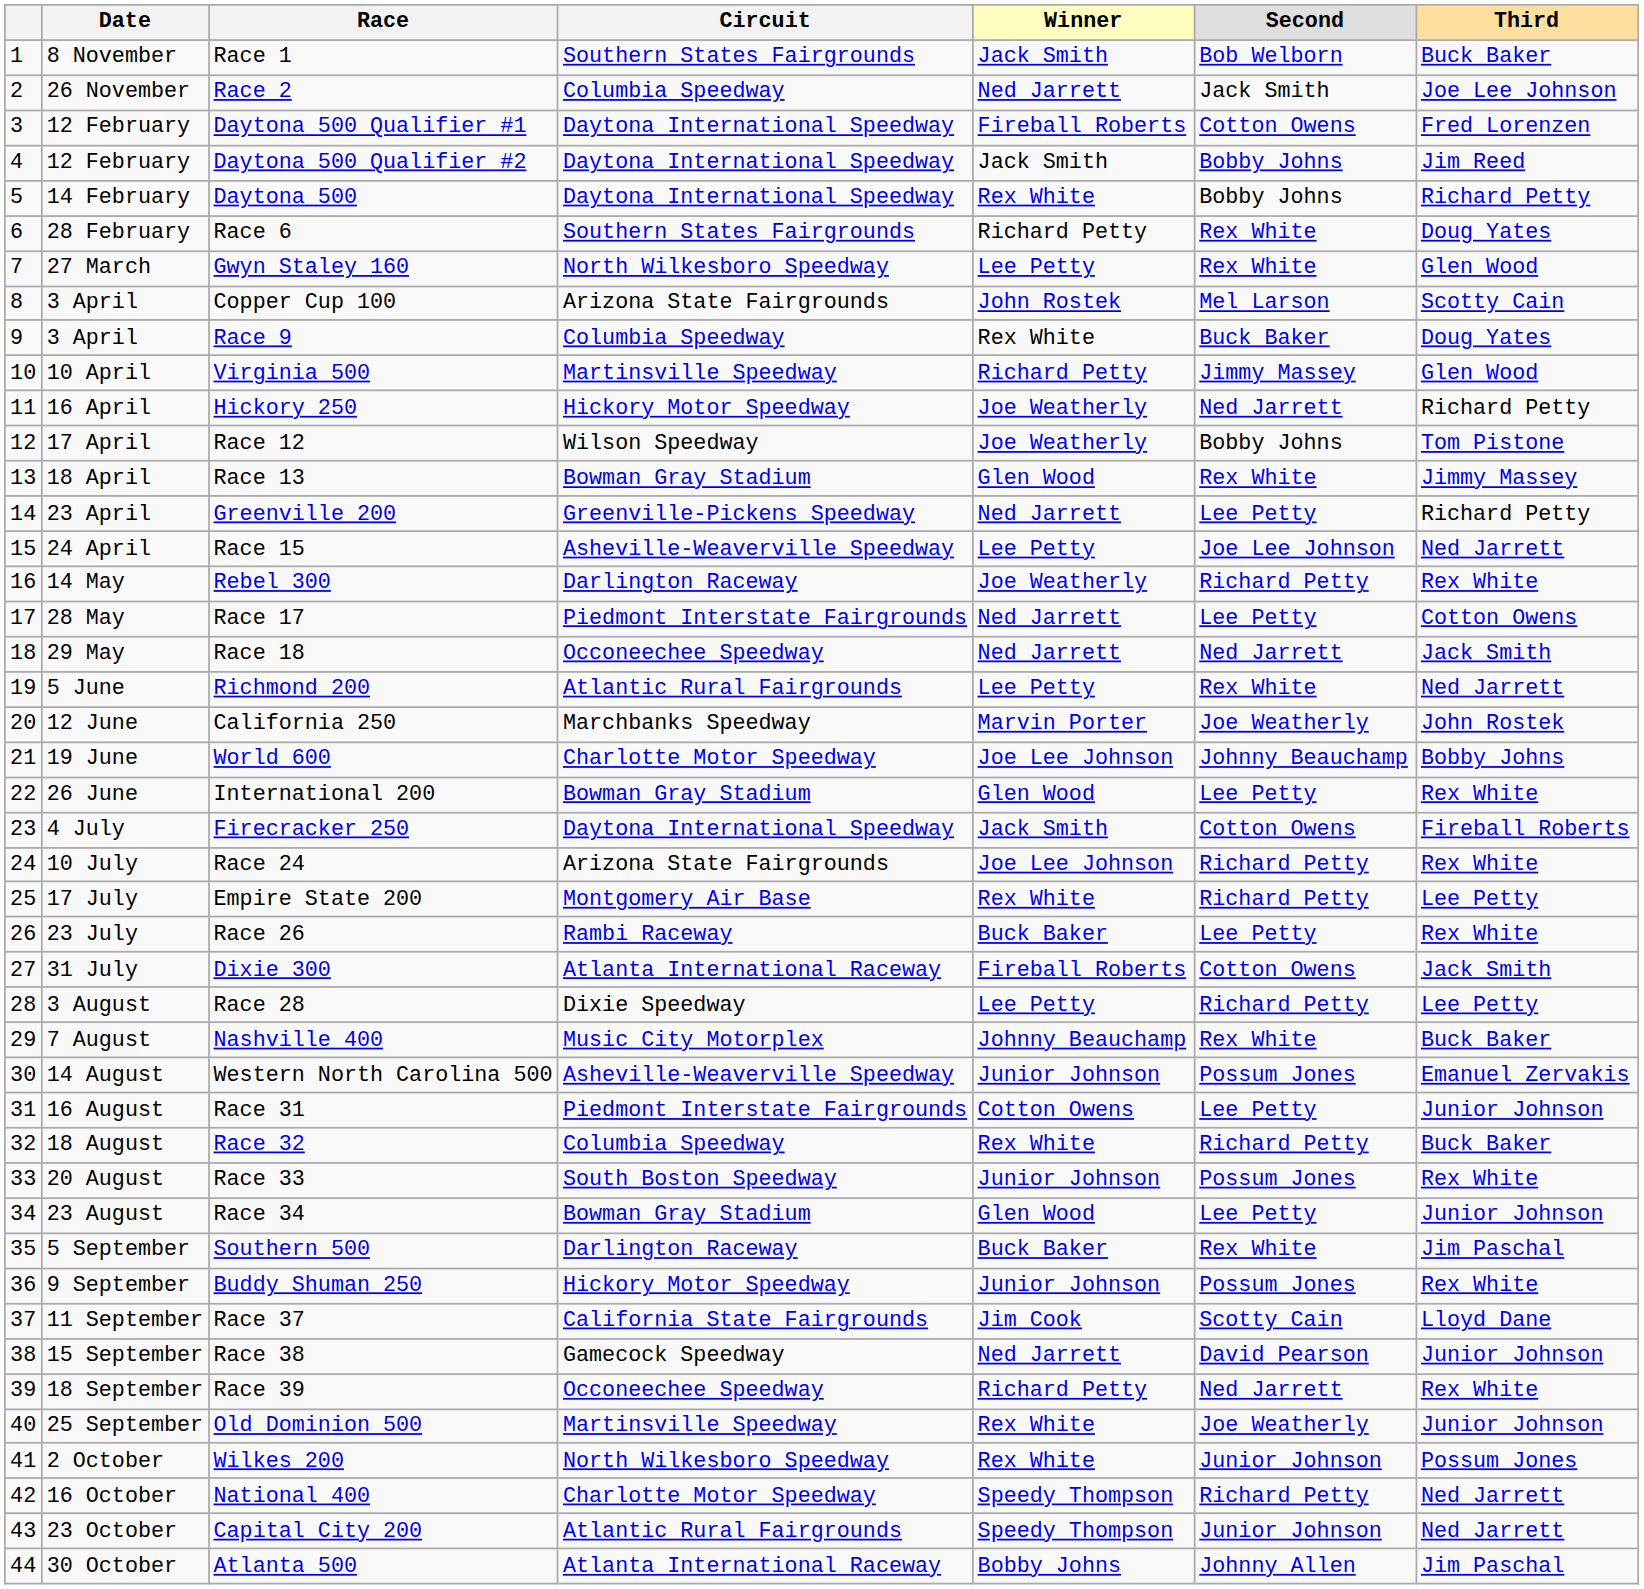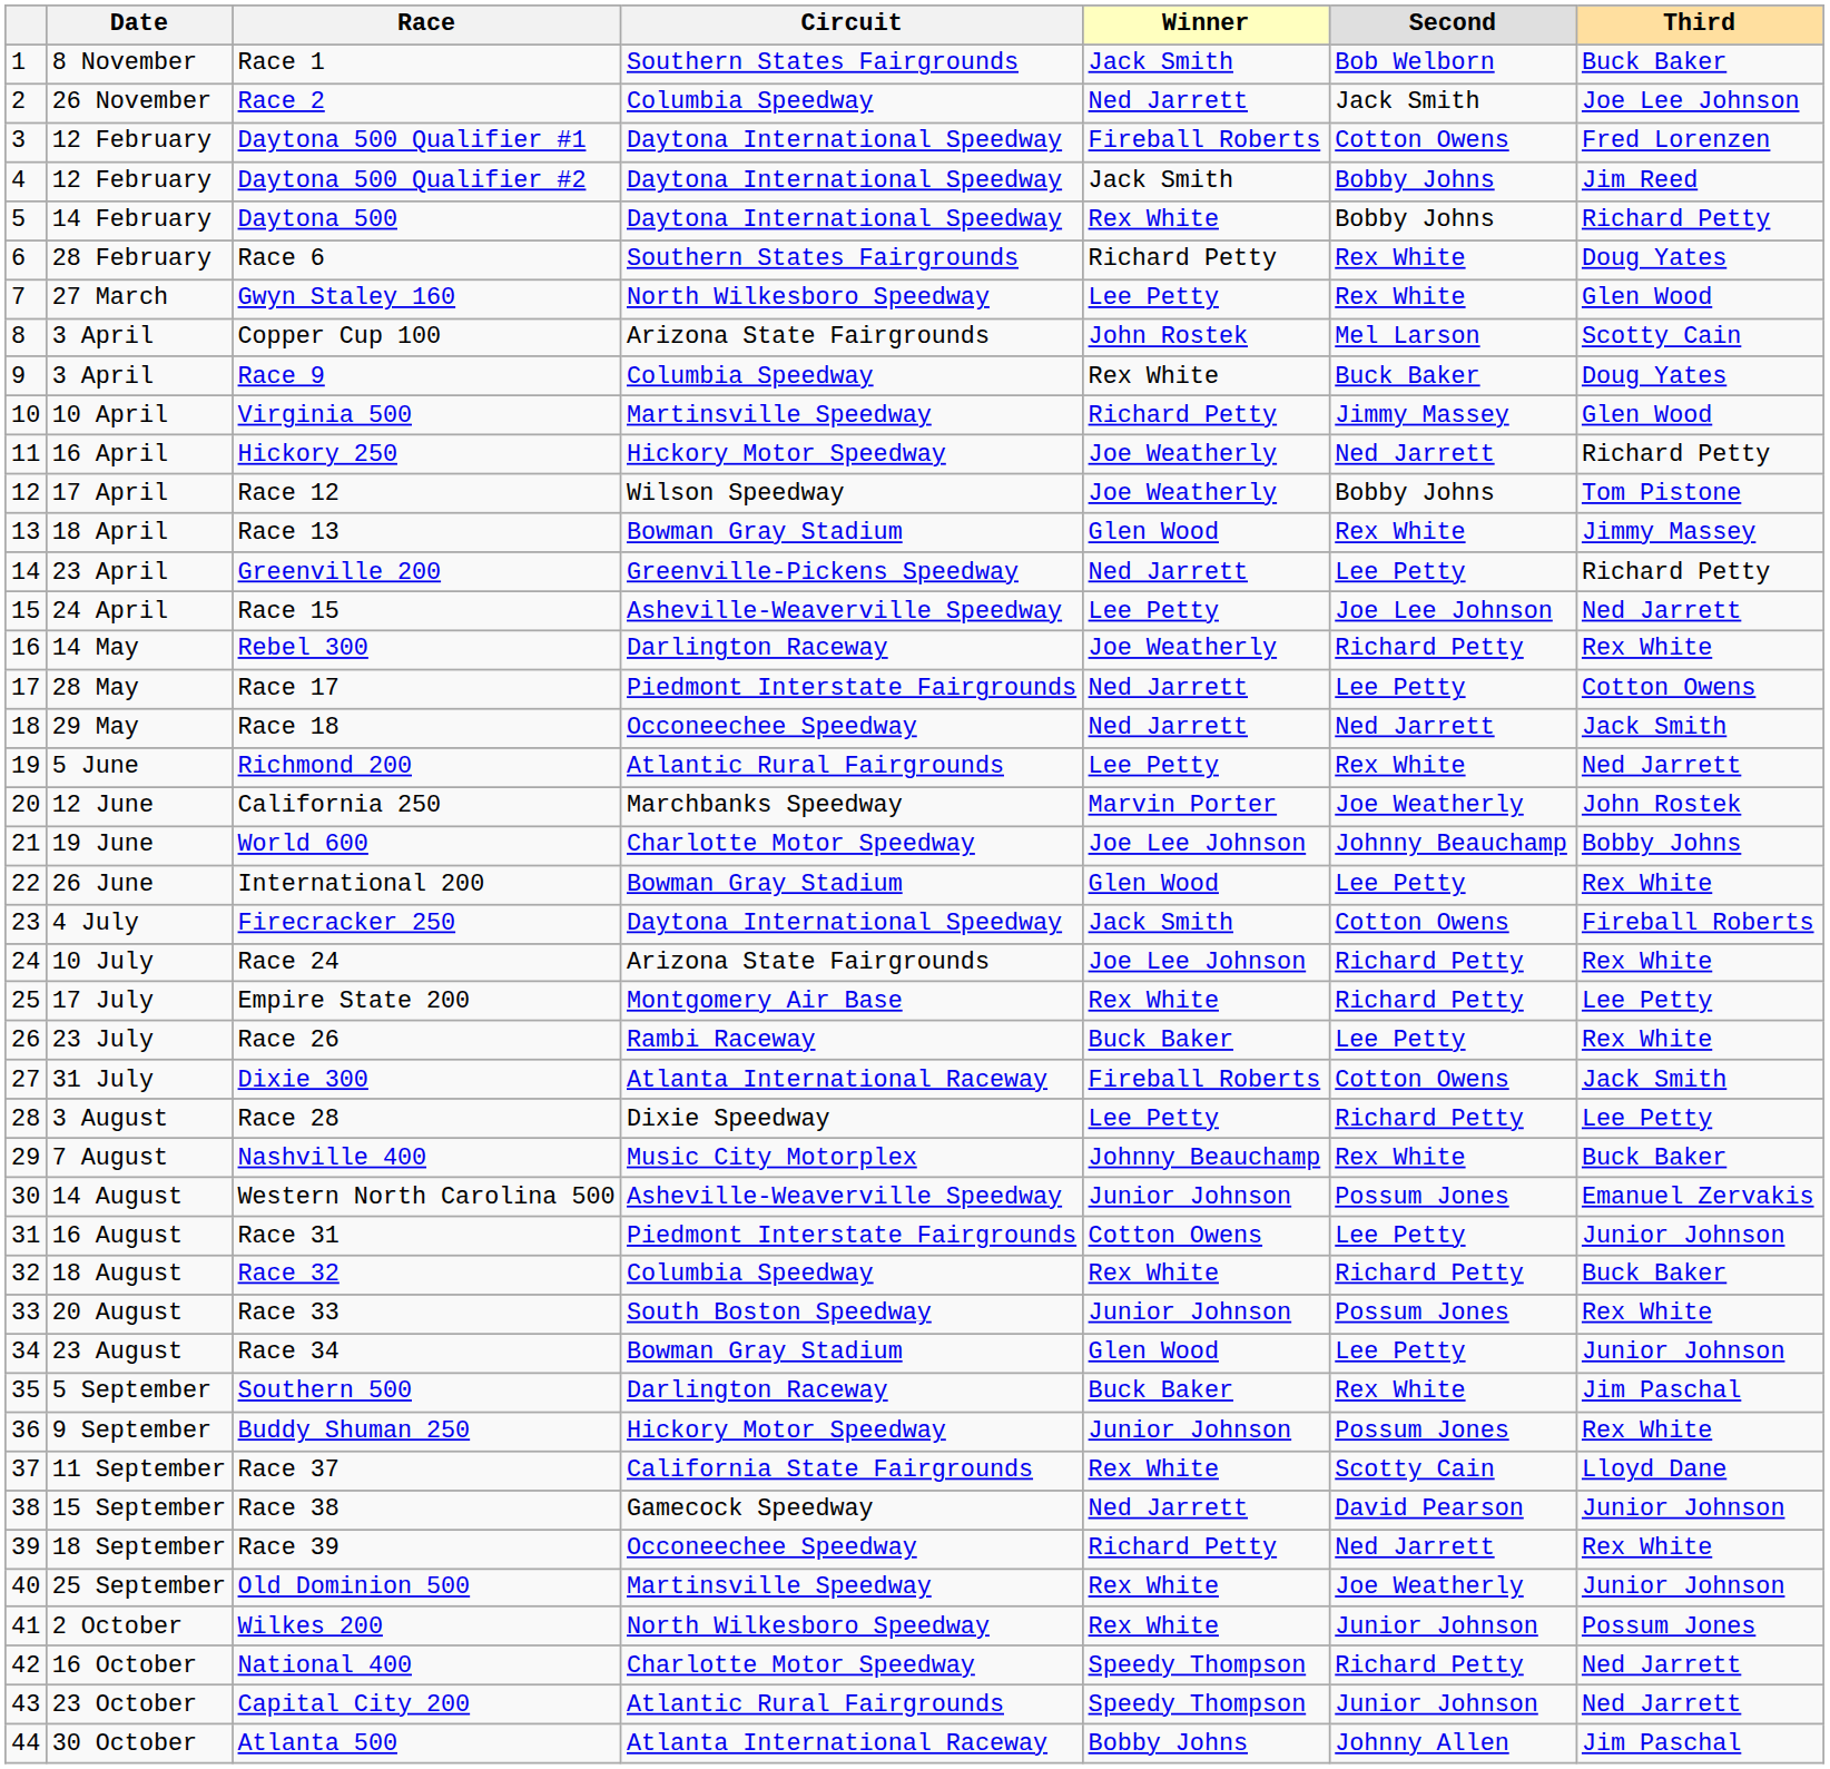Race 37 | Winner: Jim Cook -> Rex White
